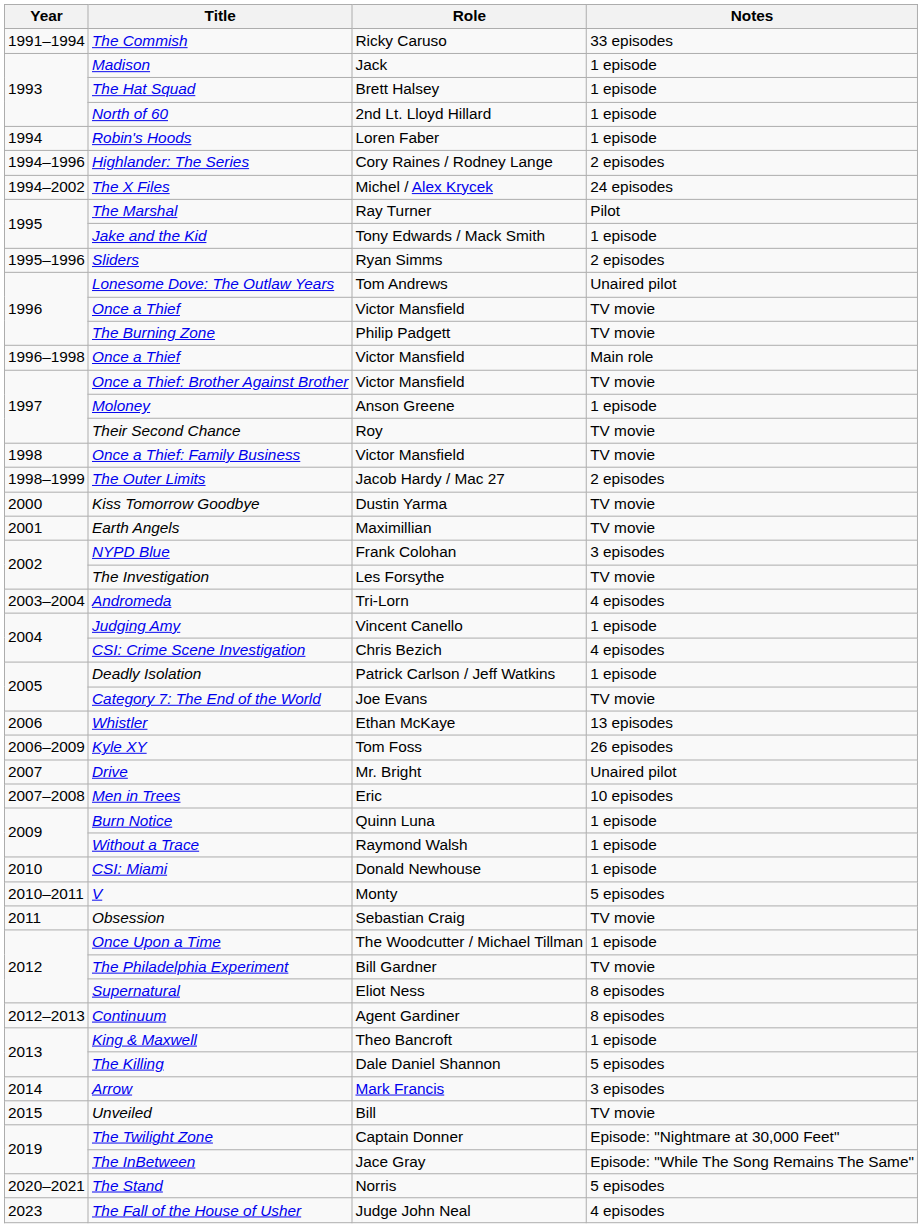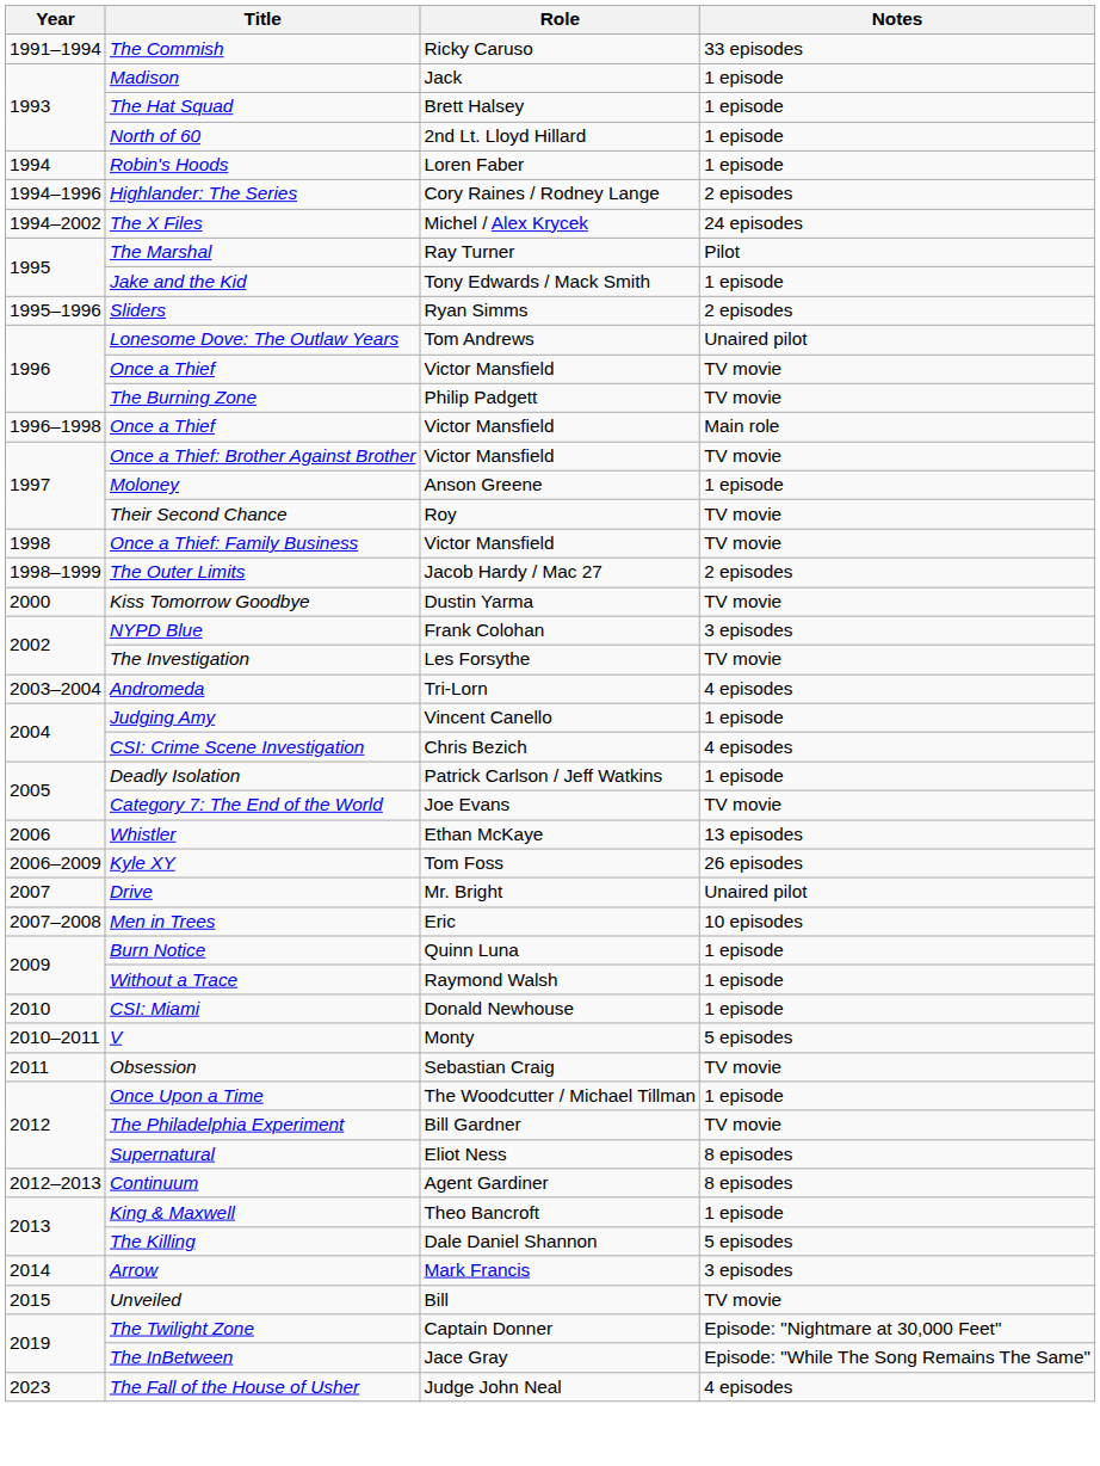- row: 2001 | Earth Angels | Maximillian | TV movie
- row: 2020–2021 | The Stand | Norris | 5 episodes
